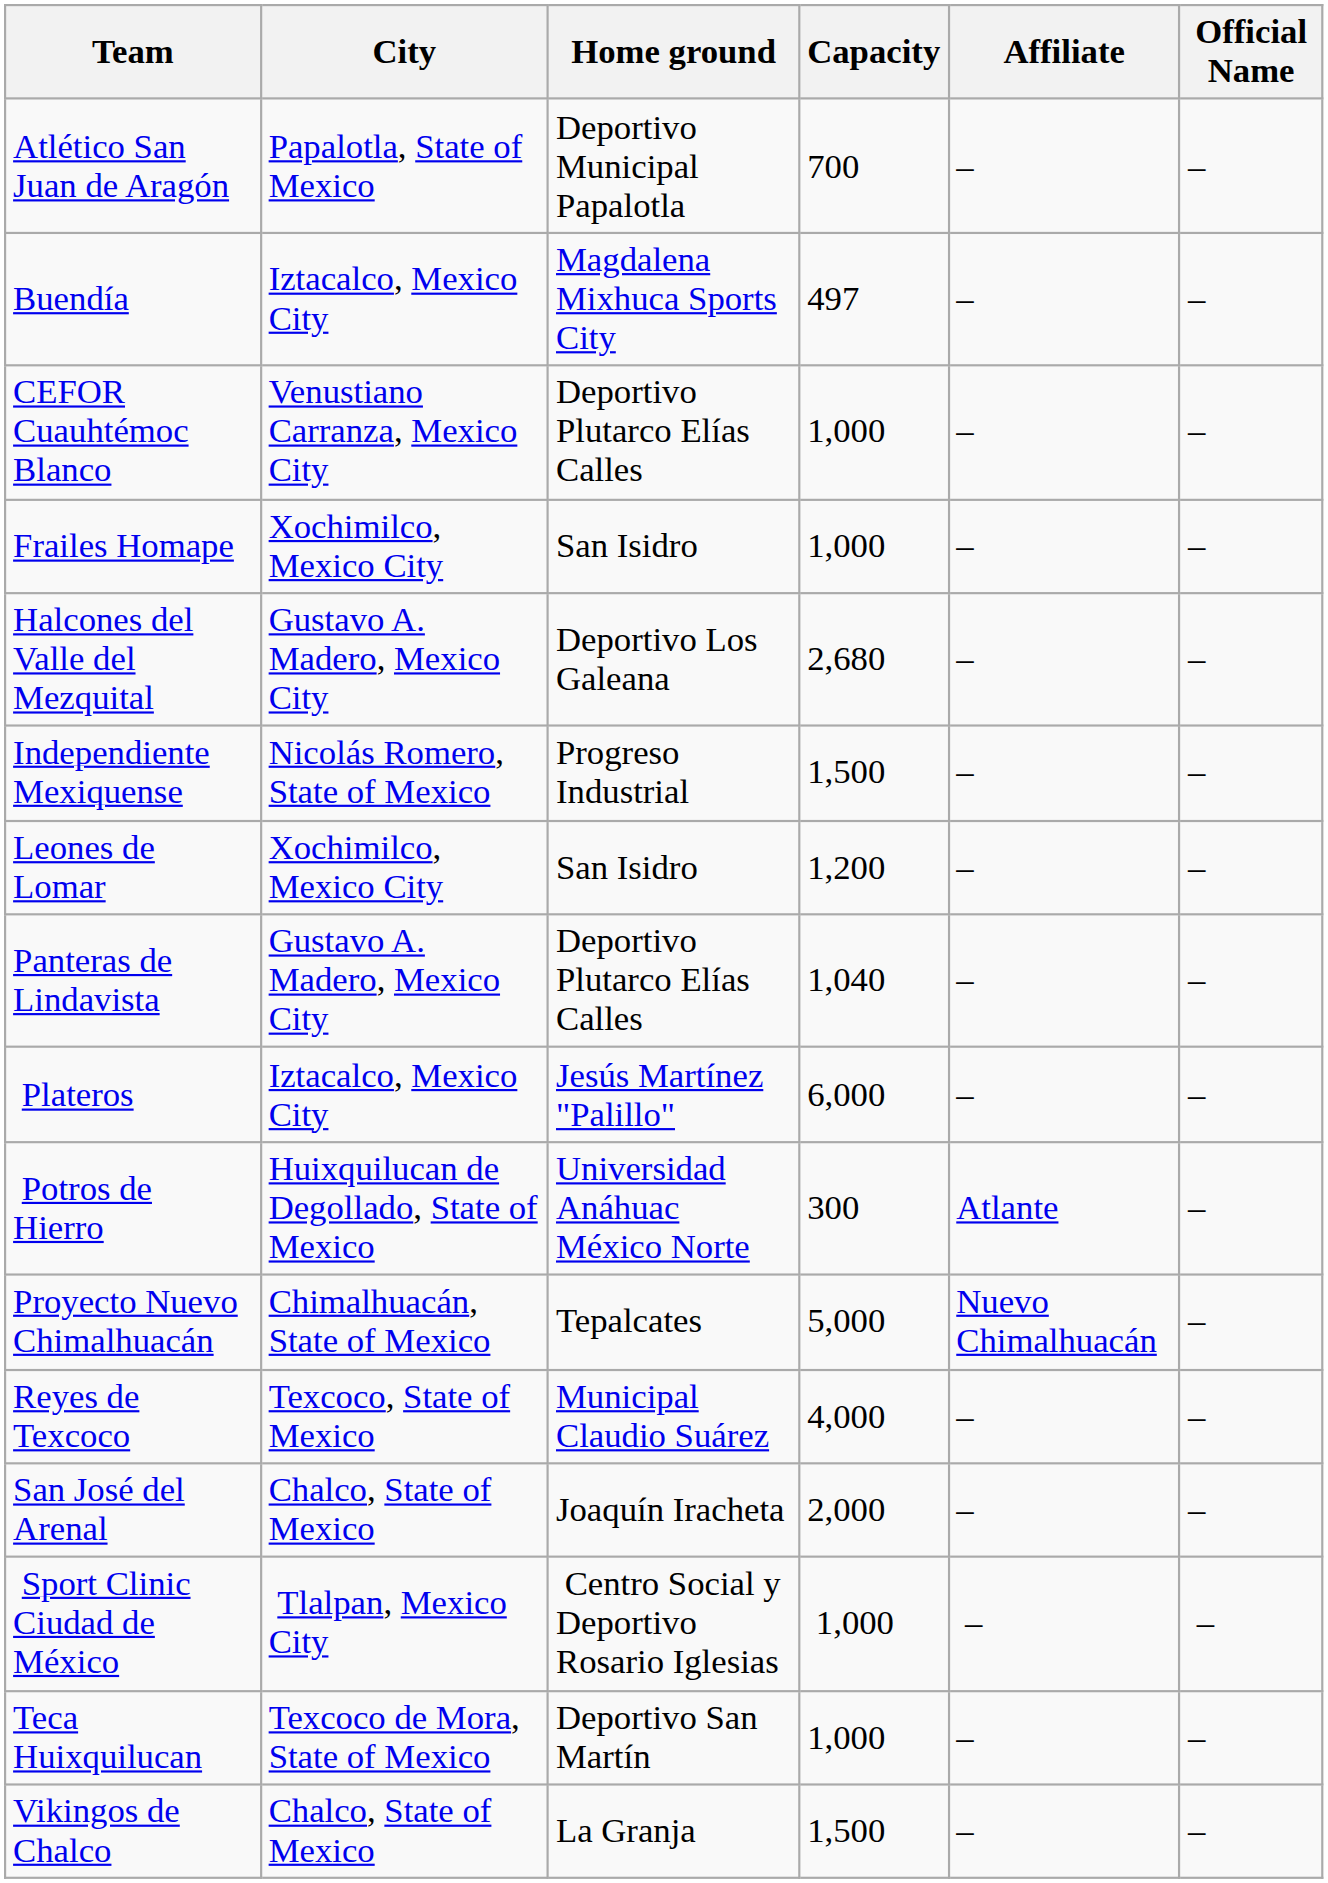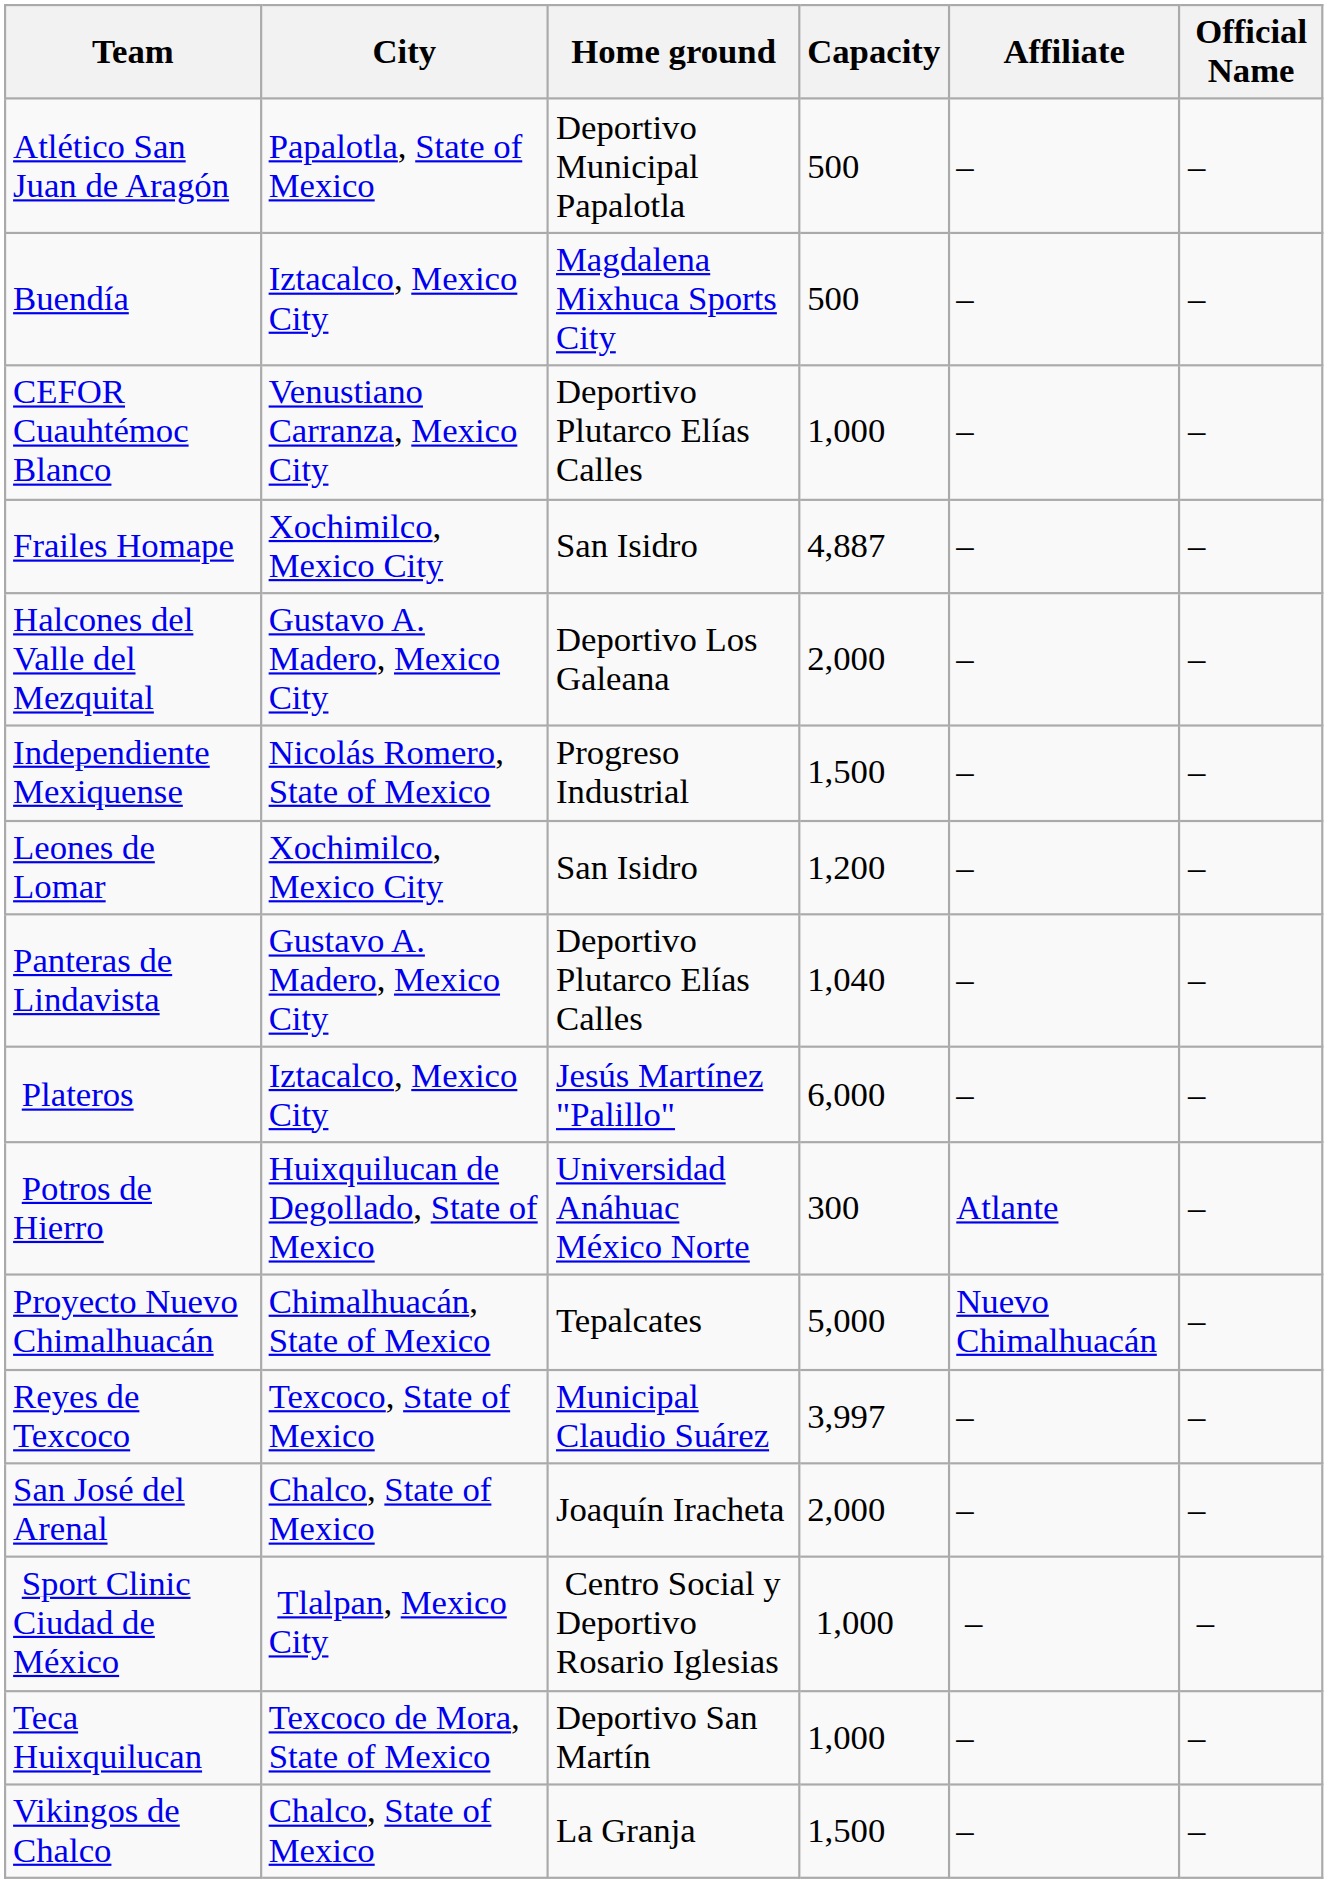Atlético San Juan de Aragón | Capacity: 700 -> 500
Buendía | Capacity: 497 -> 500
Frailes Homape | Capacity: 1,000 -> 4,887
Halcones del Valle del Mezquital | Capacity: 2,680 -> 2,000
Reyes de Texcoco | Capacity: 4,000 -> 3,997
